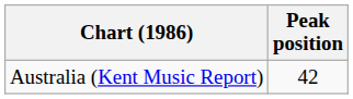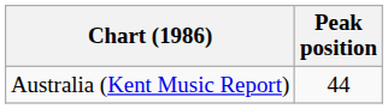Australia (Kent Music Report) | Peak position: 42 -> 44
